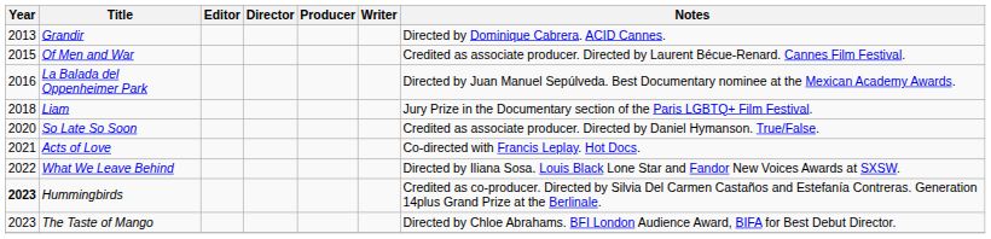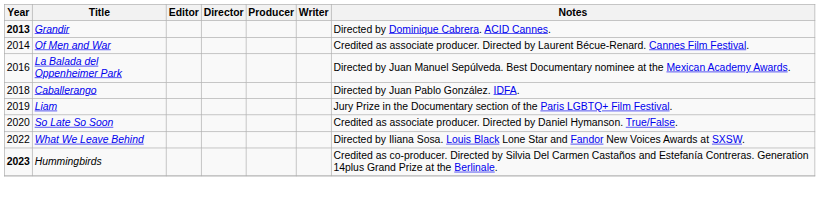Grandir | Year: normal -> bold
Of Men and War | Year: 2015 -> 2014
+ row: 2018 | Caballerango | Directed by Juan Pablo González. IDFA.
Liam | Year: 2018 -> 2019
- row: 2021 | Acts of Love | Co-directed with Francis Leplay. Hot Docs.
- row: 2023 | The Taste of Mango | Directed by Chloe Abrahams. BFI London Audience Award, BIFA for Best Debut Director.
